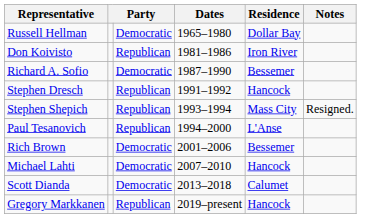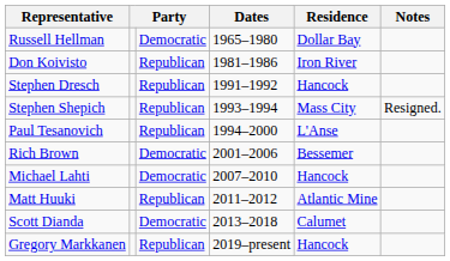- row: Richard A. Sofio | Democratic | 1987–1990 | Bessemer
+ row: Matt Huuki | Republican | 2011–2012 | Atlantic Mine
